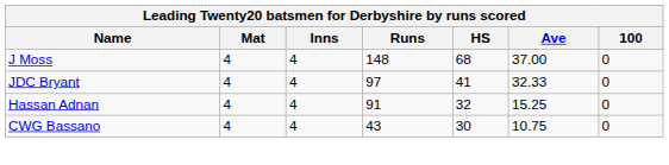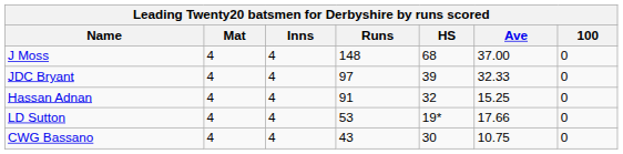JDC Bryant | HS: 41 -> 39
+ row: LD Sutton | 4 | 4 | 53 | 19* | 17.66 | 0
